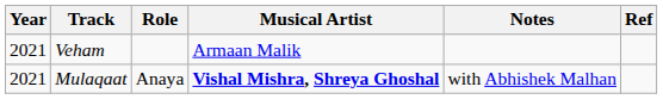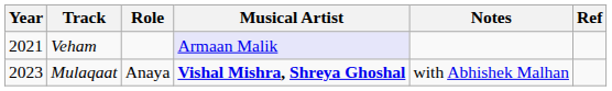Veham | Musical Artist: no background -> lavender background
Mulaqaat | Year: 2021 -> 2023
